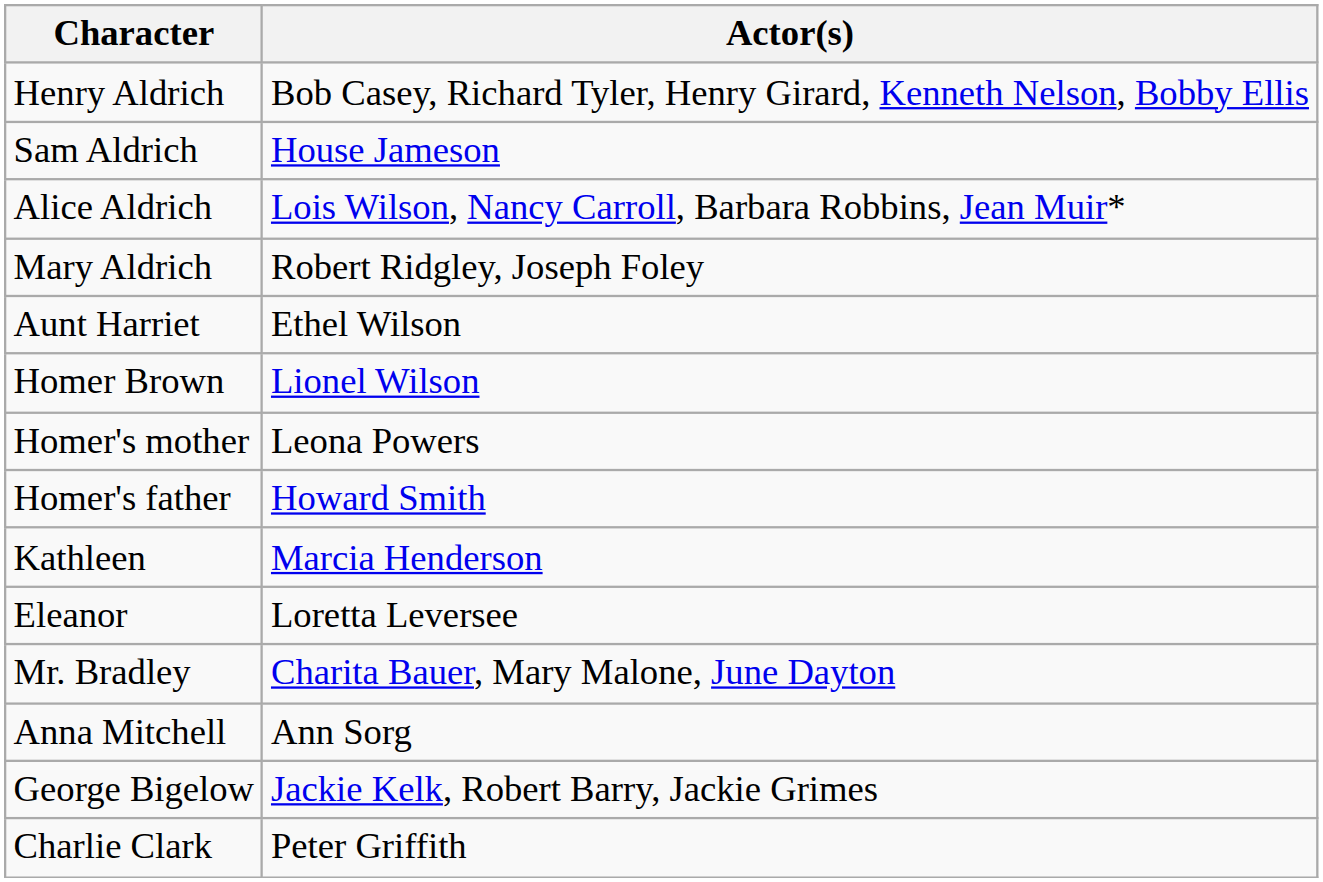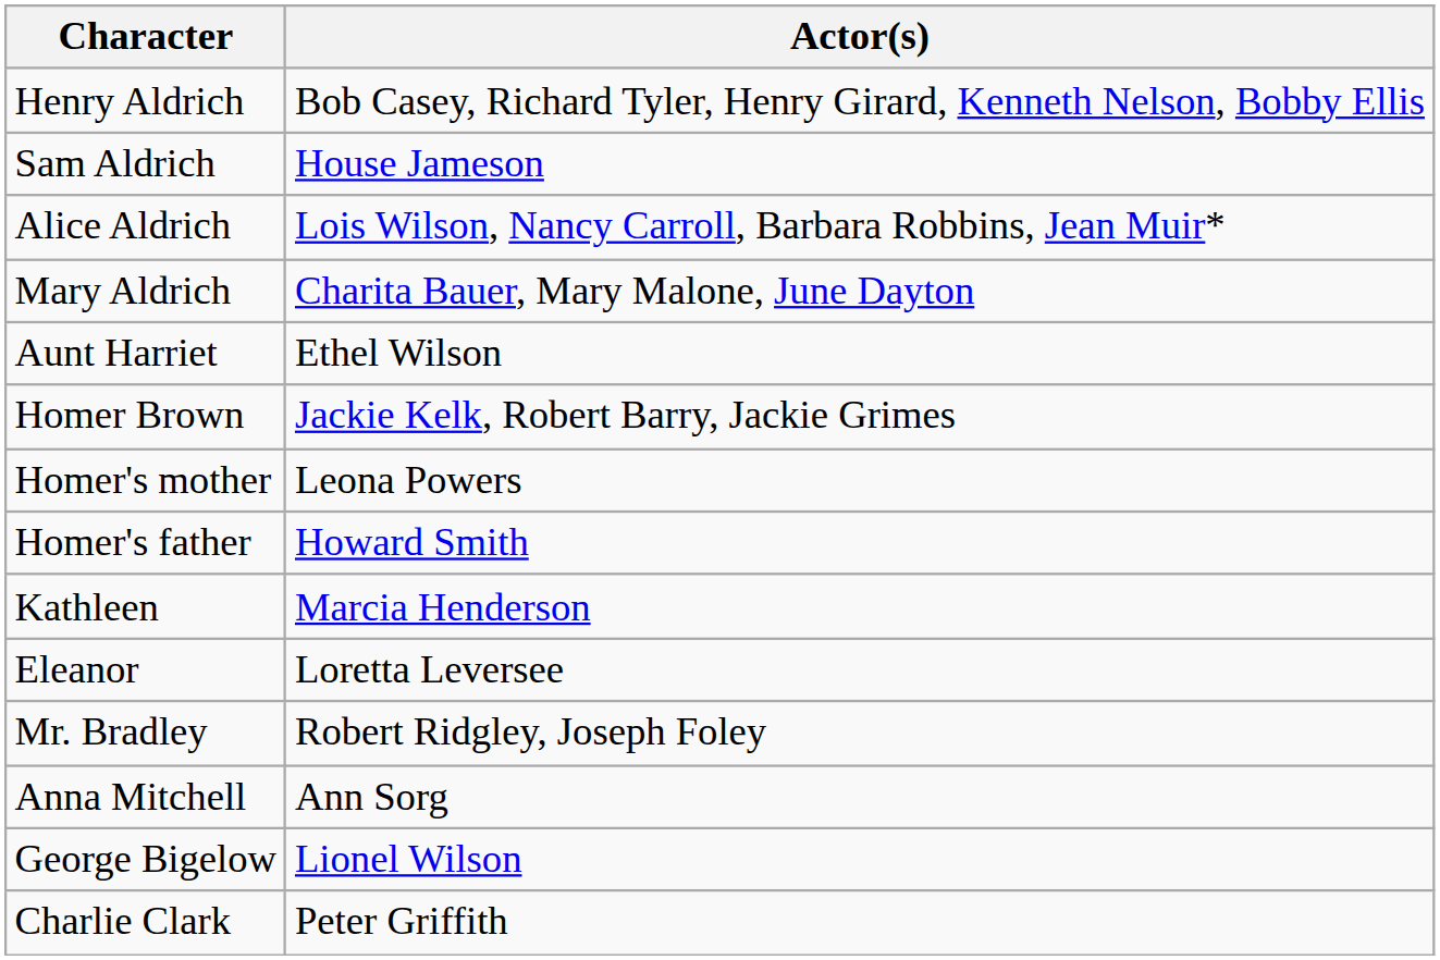Mary Aldrich | Actor(s): Robert Ridgley, Joseph Foley -> Charita Bauer, Mary Malone, June Dayton
Homer Brown | Actor(s): Lionel Wilson -> Jackie Kelk, Robert Barry, Jackie Grimes
Mr. Bradley | Actor(s): Charita Bauer, Mary Malone, June Dayton -> Robert Ridgley, Joseph Foley
George Bigelow | Actor(s): Jackie Kelk, Robert Barry, Jackie Grimes -> Lionel Wilson
